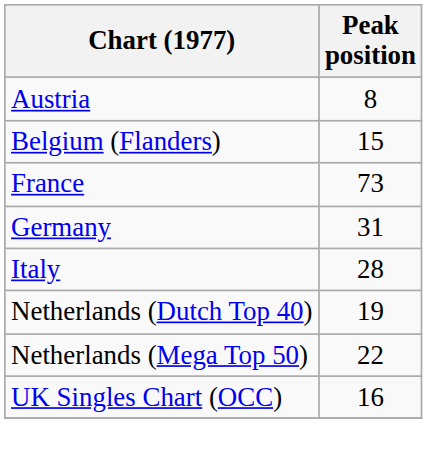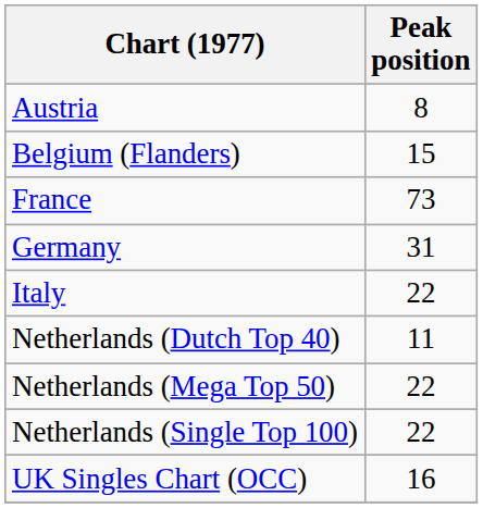Italy | Peak position: 28 -> 22
Netherlands (Dutch Top 40) | Peak position: 19 -> 11
+ row: Netherlands (Single Top 100) | 22
